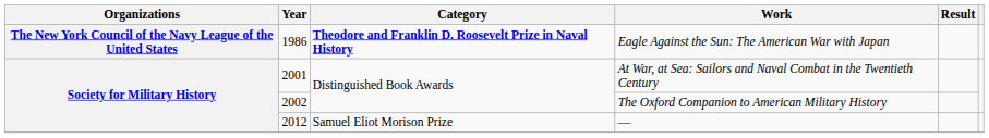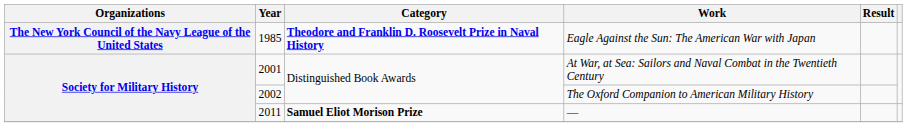Eagle Against the Sun: The American War with Japan | Year: 1986 -> 1985
— | Year: 2012 -> 2011
— | Category: normal -> bold
